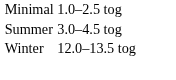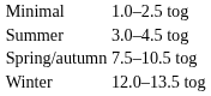+ row: Spring/autumn | 7.5–10.5 tog
